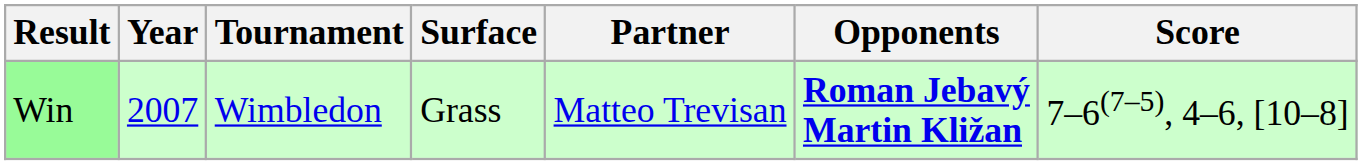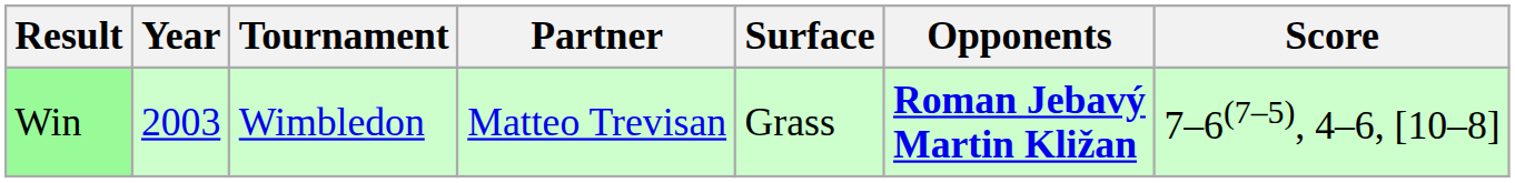columns swapped: Surface <-> Partner
Win | Year: 2007 -> 2003
